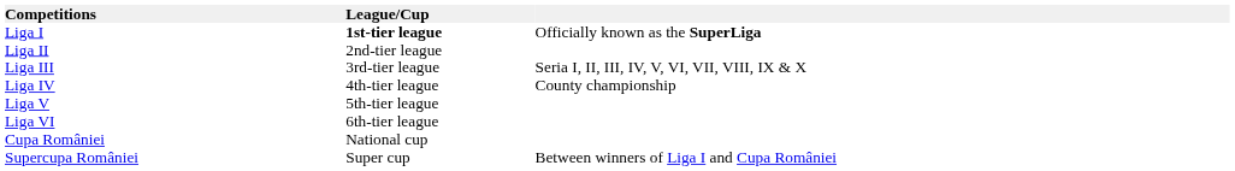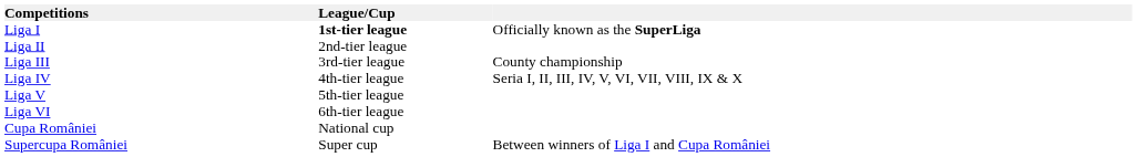Liga III | column 3: Seria I, II, III, IV, V, VI, VII, VIII, IX & X -> County championship
Liga IV | column 3: County championship -> Seria I, II, III, IV, V, VI, VII, VIII, IX & X
